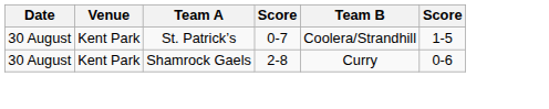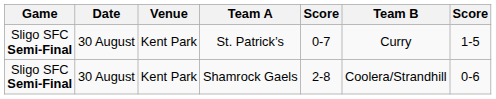+ column: Game | Sligo SFC Semi-Final | Sligo SFC Semi-Final
St. Patrick’s | Team B: Coolera/Strandhill -> Curry
Shamrock Gaels | Team B: Curry -> Coolera/Strandhill
